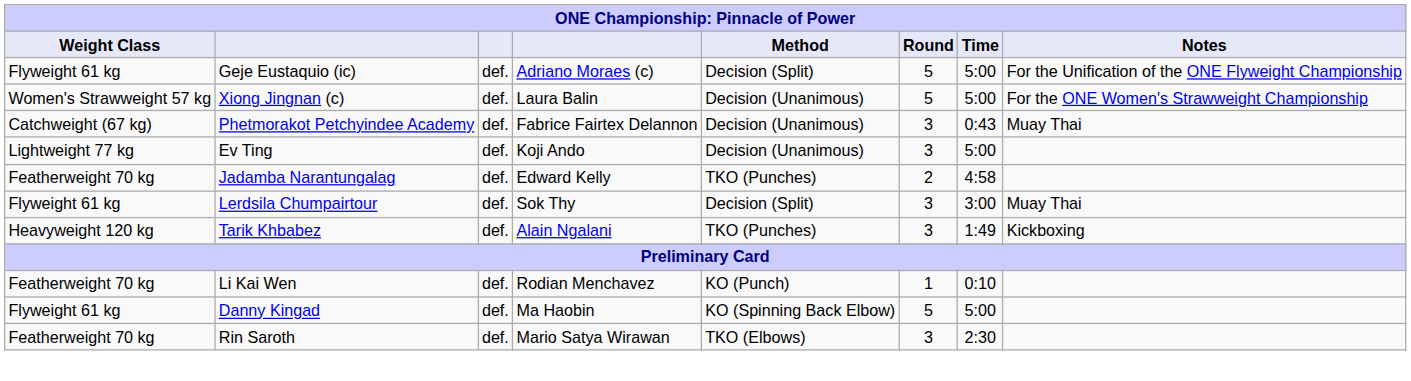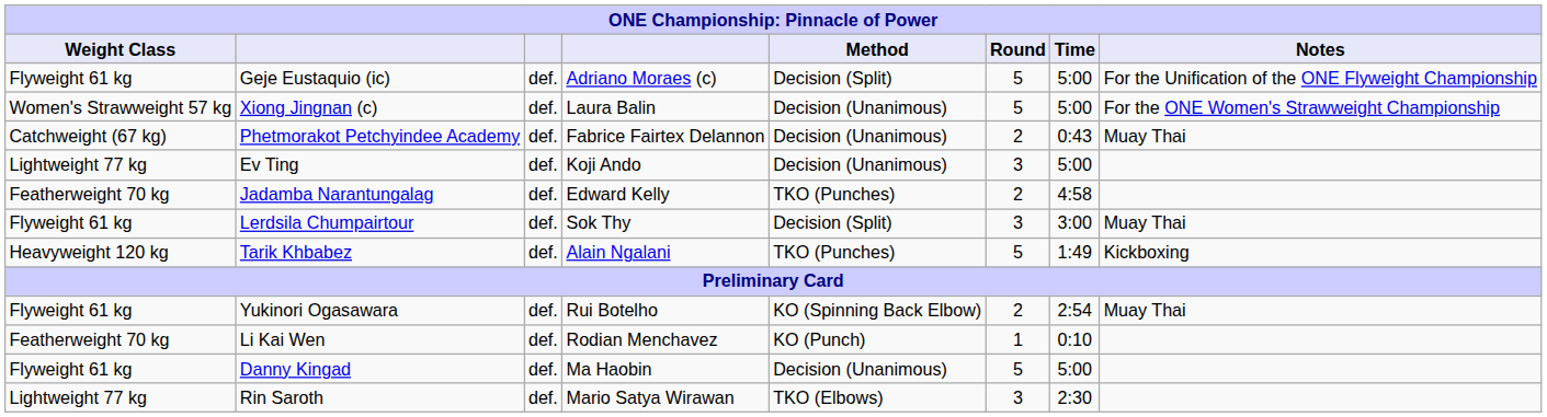Phetmorakot Petchyindee Academy | Round: 3 -> 2
Tarik Khbabez | Round: 3 -> 5
+ row: Flyweight 61 kg | Yukinori Ogasawara | def. | Rui Botelho | KO (Spinning Back Elbow) | 2 | 2:54 | Muay Thai
Danny Kingad | Method: KO (Spinning Back Elbow) -> Decision (Unanimous)
Rin Saroth | Weight Class: Featherweight 70 kg -> Lightweight 77 kg
